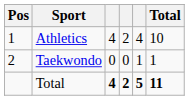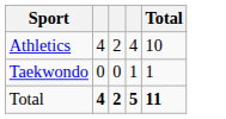- column: Pos | 1 | 2
